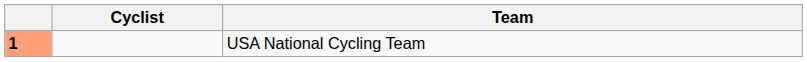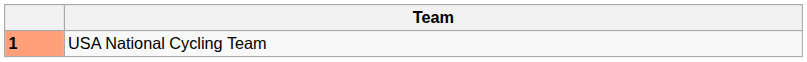- column: Cyclist
